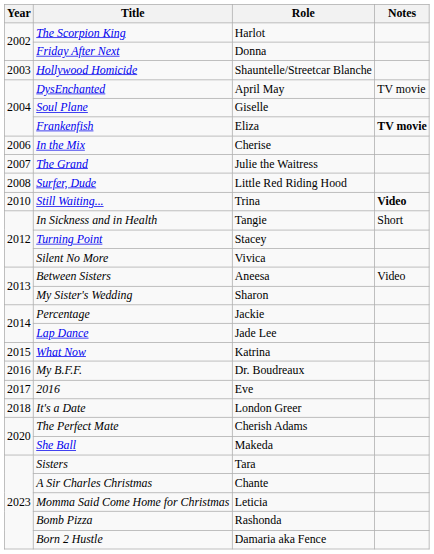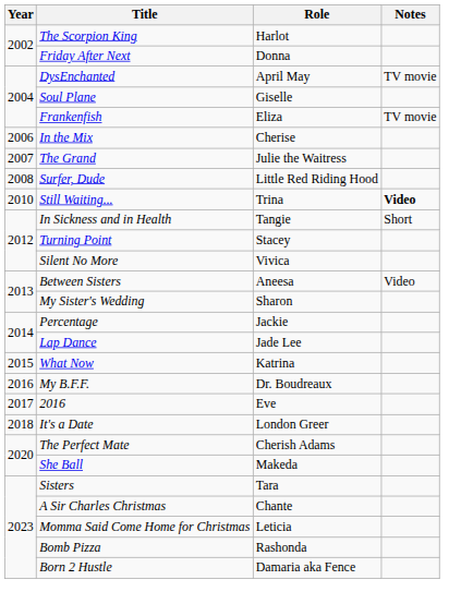- row: 2003 | Hollywood Homicide | Shauntelle/Streetcar Blanche
Frankenfish | Notes: bold -> normal
